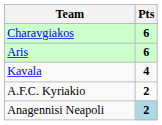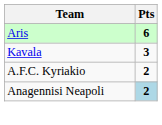- row: Charavgiakos | 6
Kavala | Pts: 4 -> 3
